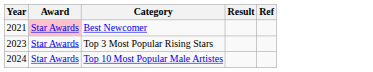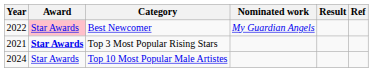+ column: Nominated work | My Guardian Angels
Best Newcomer | Year: 2021 -> 2022
Top 3 Most Popular Rising Stars | Year: 2023 -> 2021
Top 3 Most Popular Rising Stars | Award: normal -> bold
